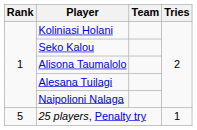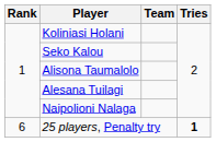25 players, Penalty try | Rank: 5 -> 6
25 players, Penalty try | Tries: normal -> bold
